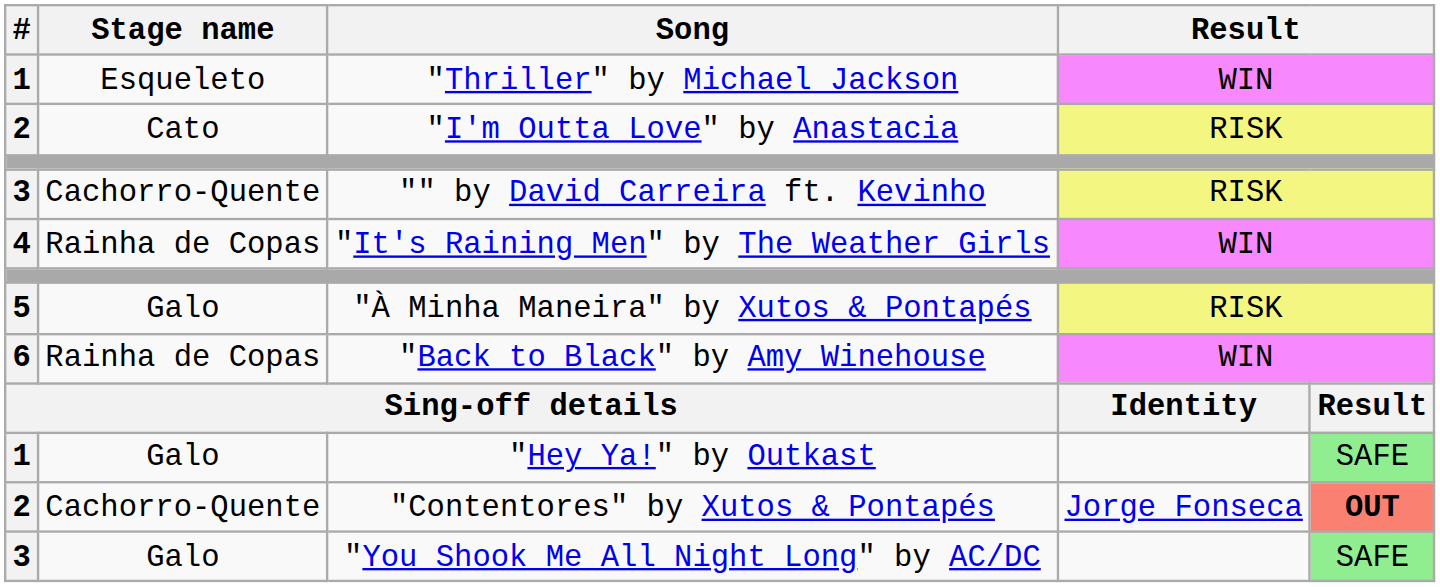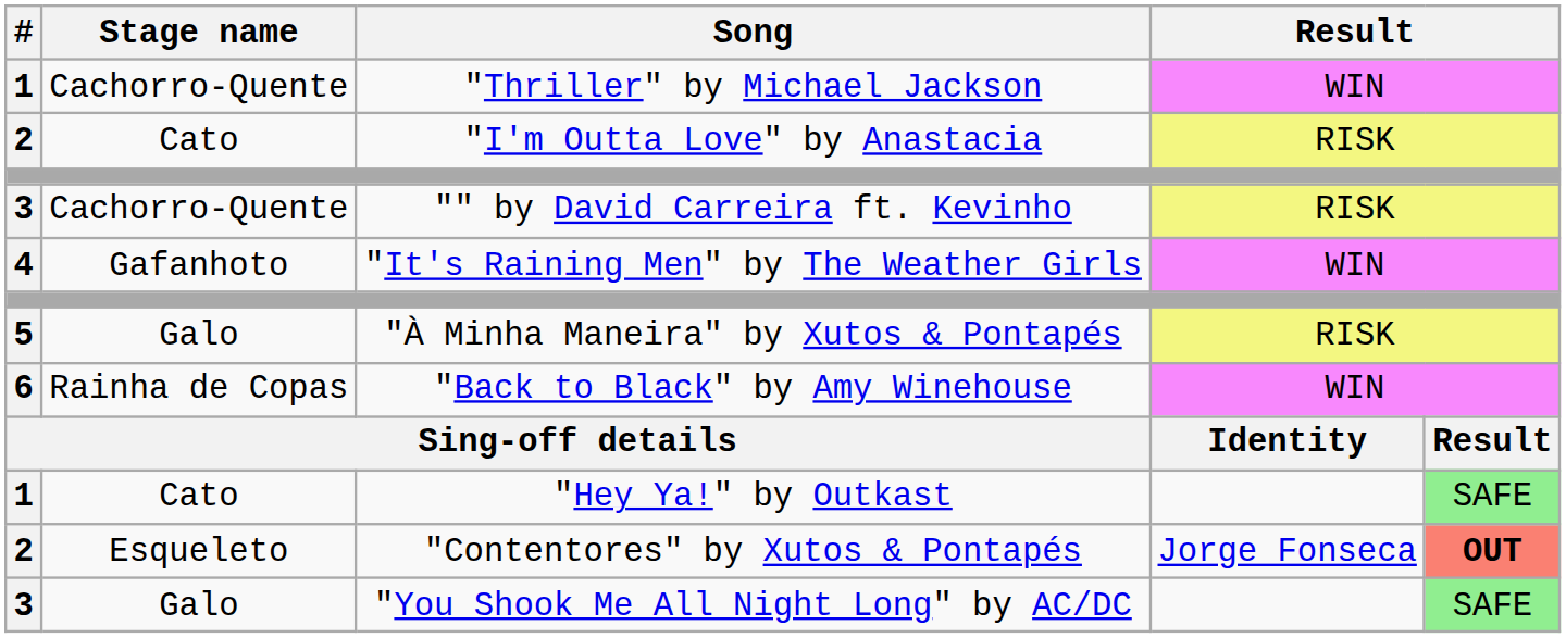"Thriller" by Michael Jackson | Stage name: Esqueleto -> Cachorro-Quente
"It's Raining Men" by The Weather Girls | Stage name: Rainha de Copas -> Gafanhoto
"Hey Ya!" by Outkast | Stage name: Galo -> Cato
"Contentores" by Xutos & Pontapés | Stage name: Cachorro-Quente -> Esqueleto
